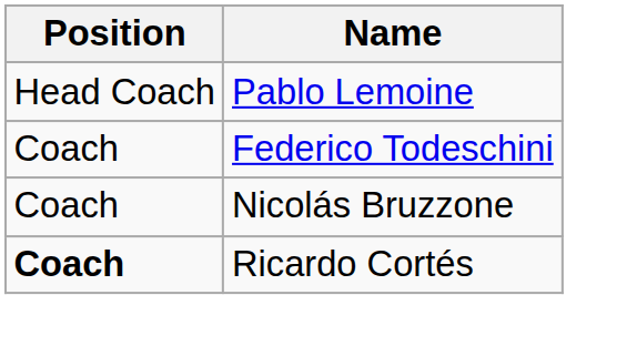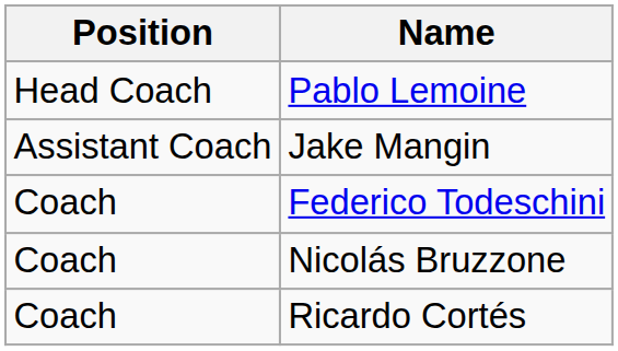+ row: Assistant Coach | Jake Mangin
Ricardo Cortés | Position: bold -> normal
